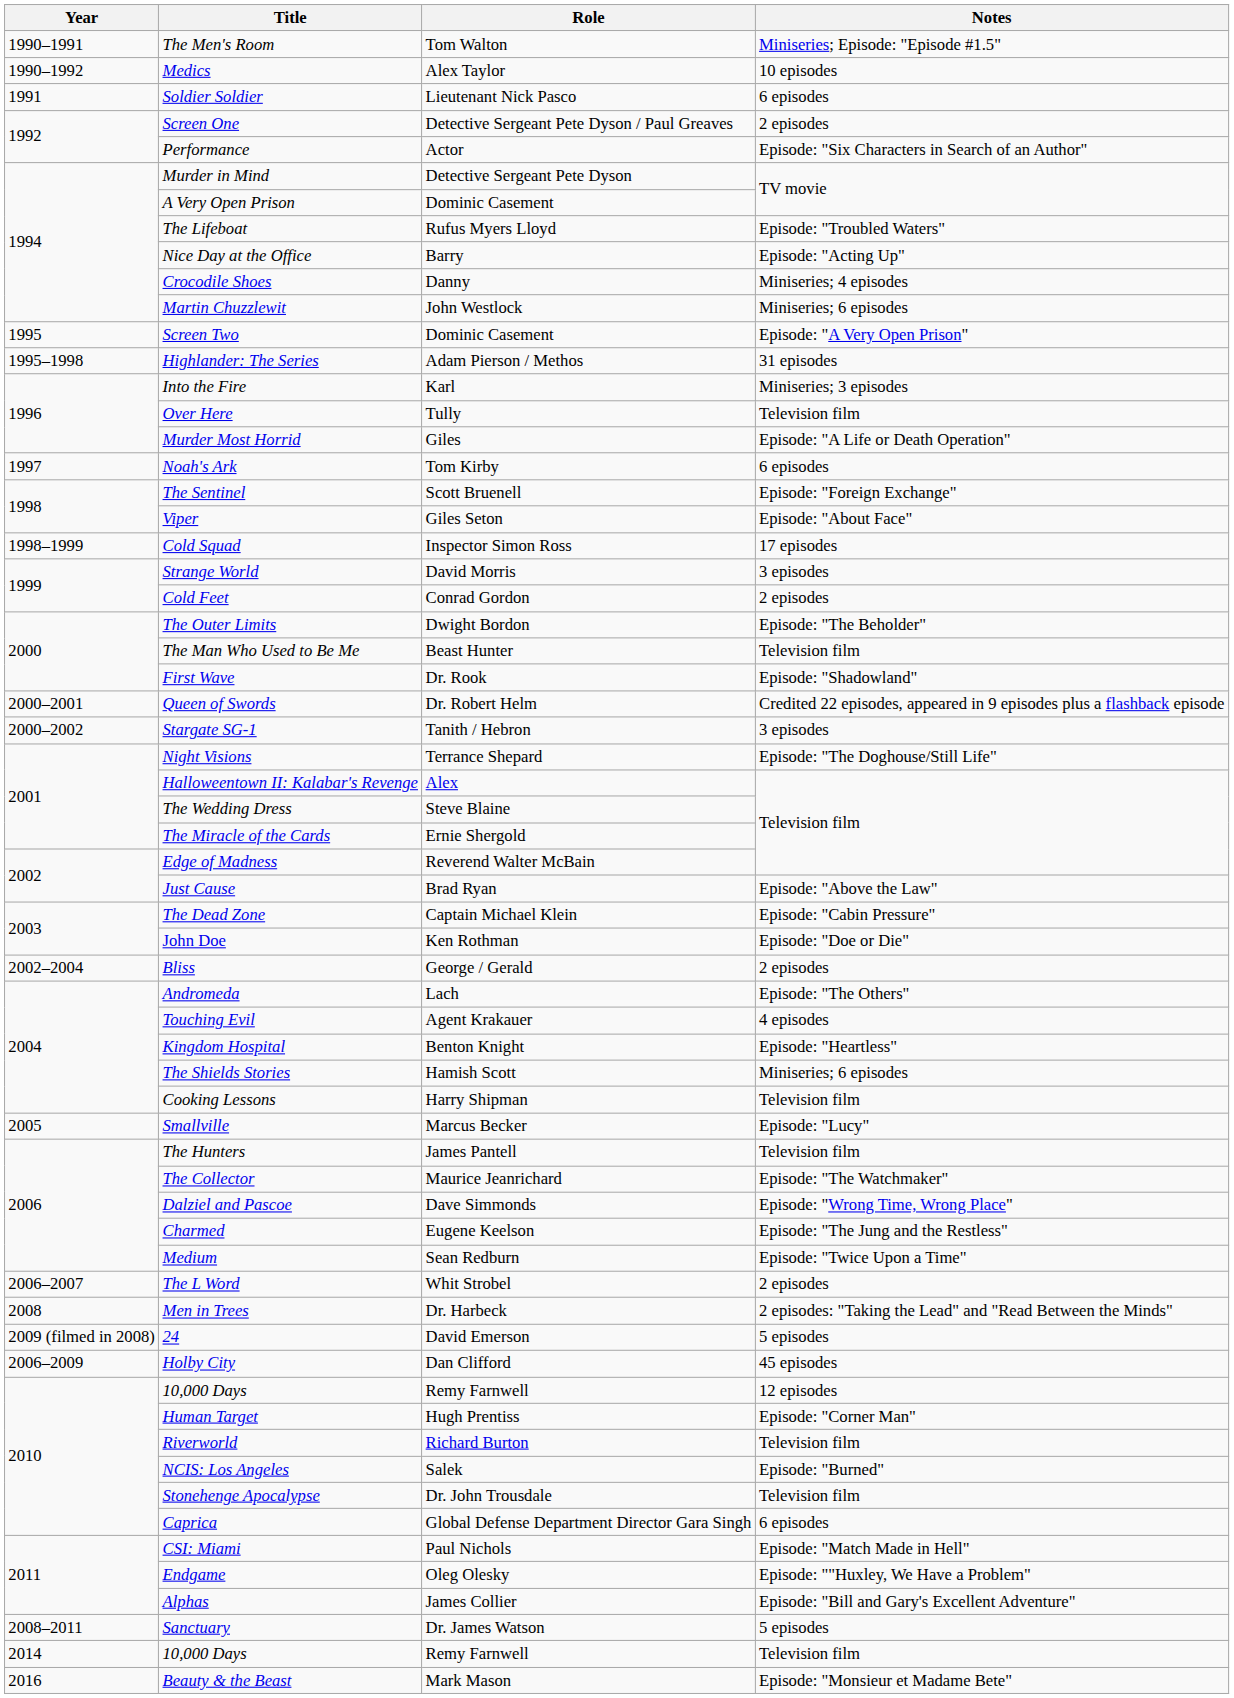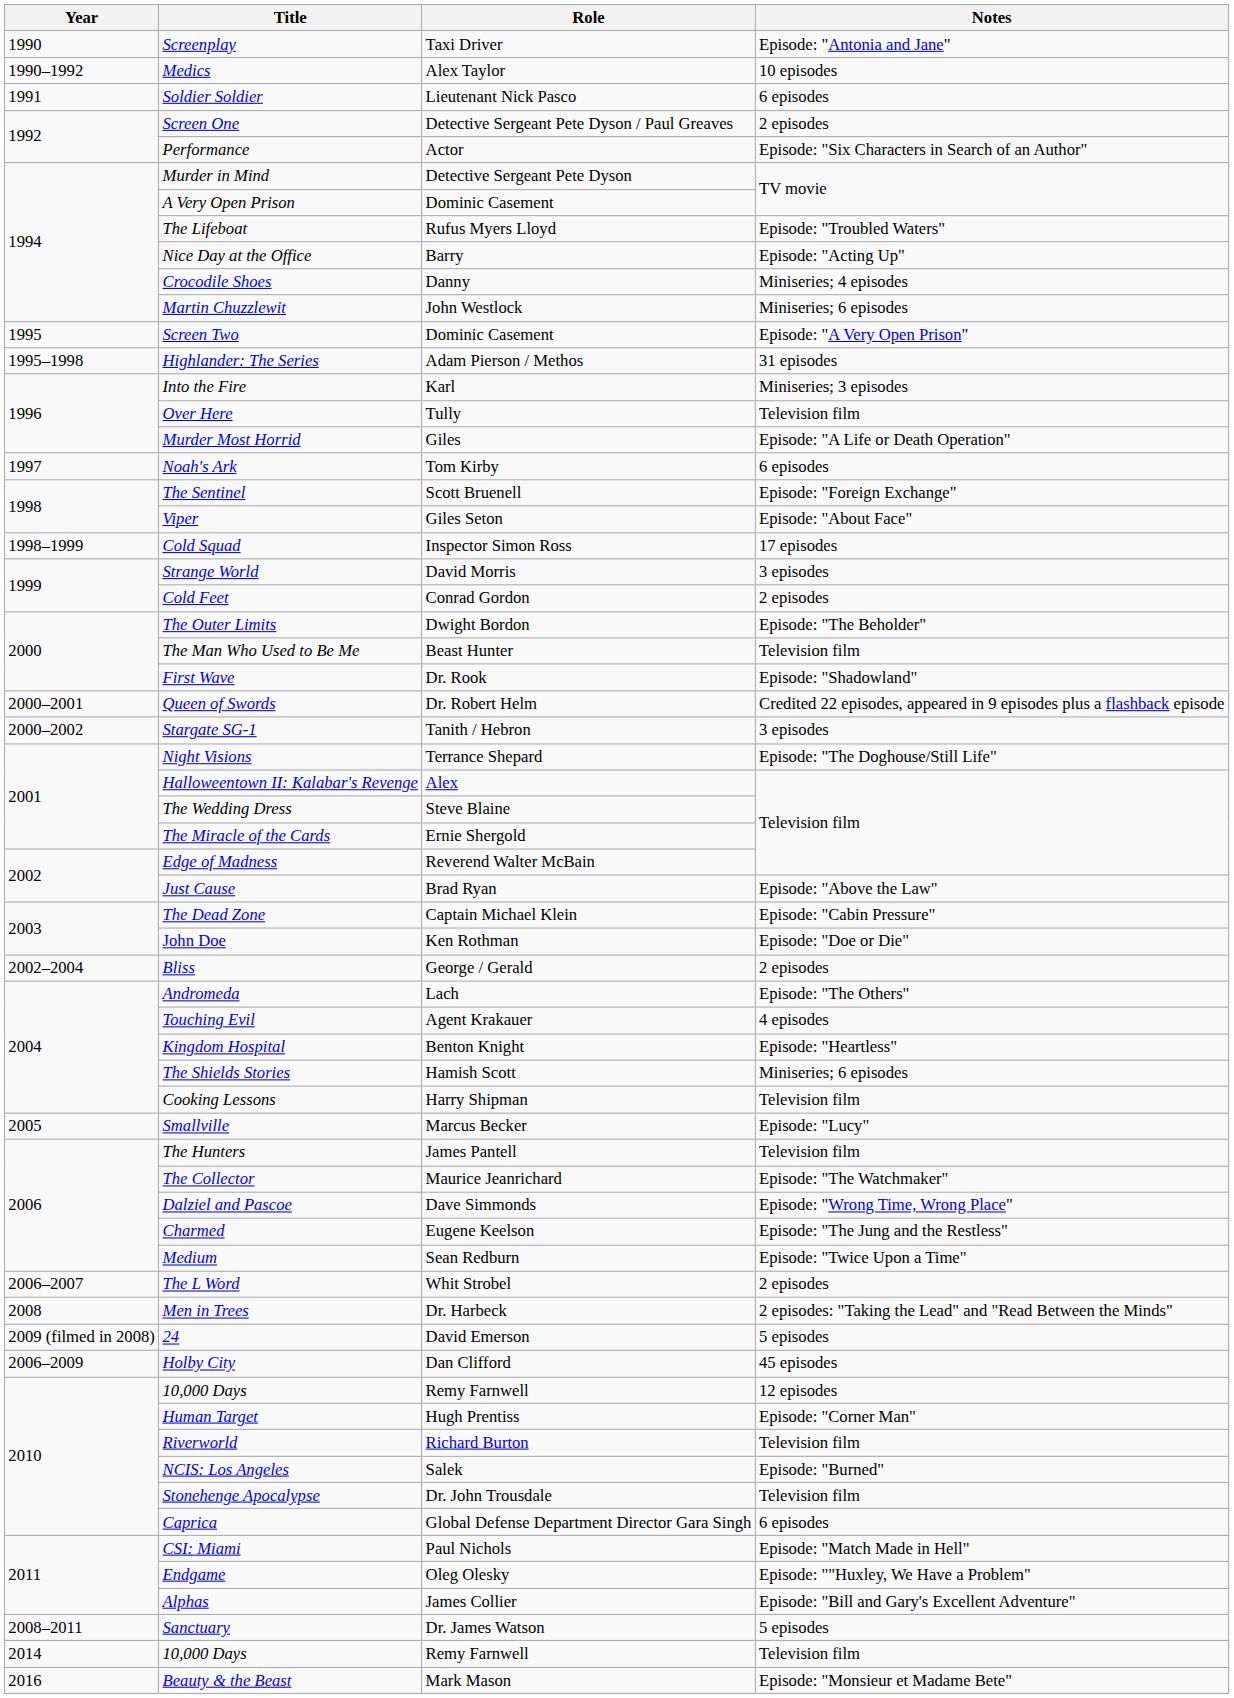- row: 1990–1991 | The Men's Room | Tom Walton | Miniseries; Episode: "Episode #1.5"
+ row: 1990 | Screenplay | Taxi Driver | Episode: "Antonia and Jane"
